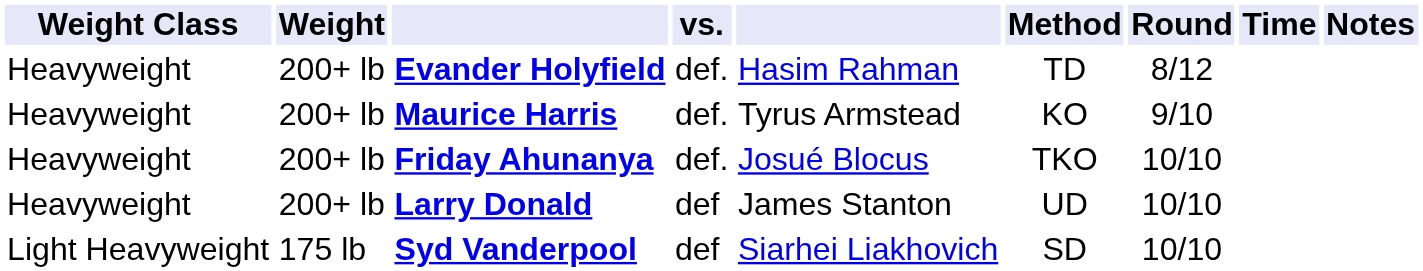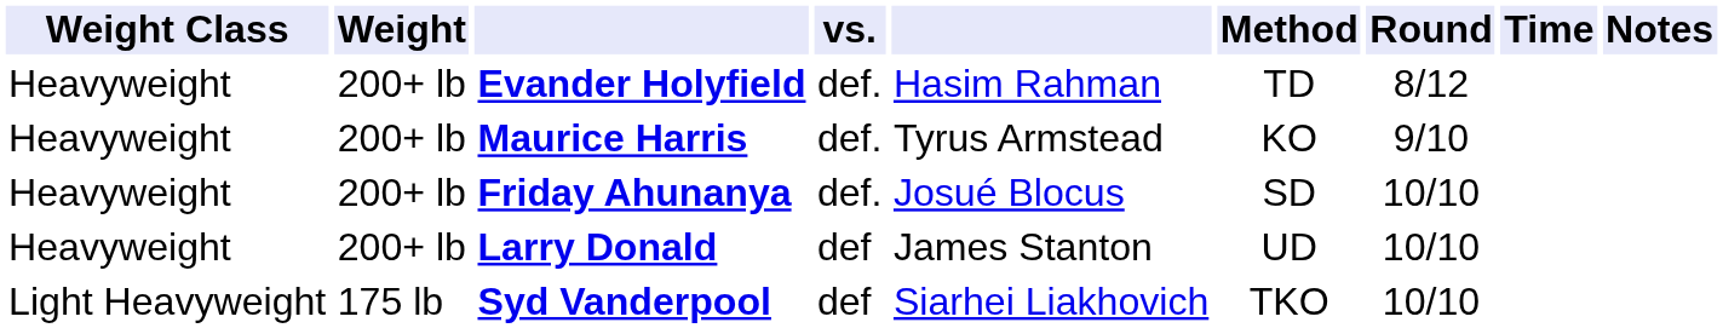Friday Ahunanya | Method: TKO -> SD
Syd Vanderpool | Method: SD -> TKO
